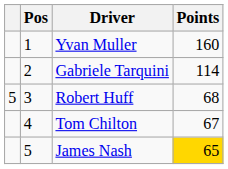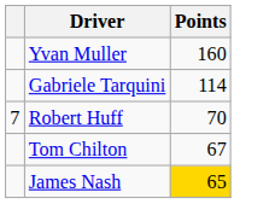- column: Pos | 1 | 2 | 3 | 4 | 5
Robert Huff | column 1: 5 -> 7
Robert Huff | Points: 68 -> 70
